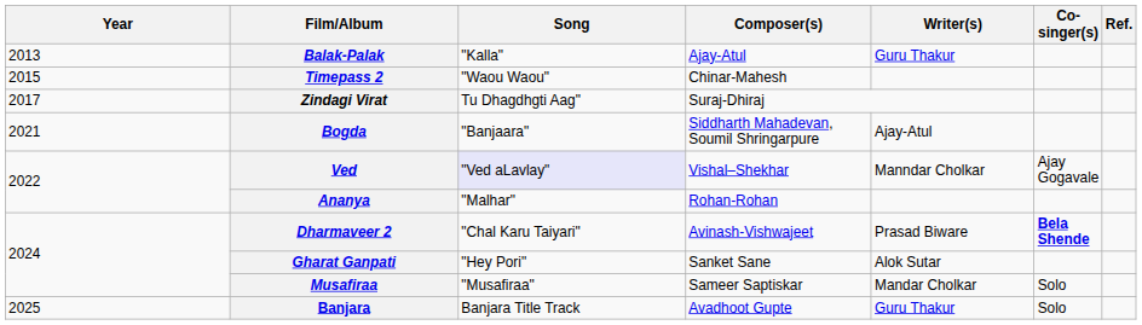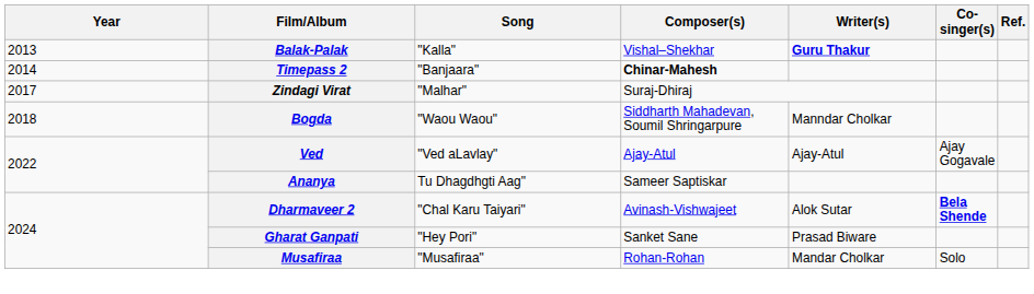Balak-Palak | Composer(s): Ajay-Atul -> Vishal–Shekhar
Balak-Palak | Writer(s): normal -> bold
Timepass 2 | Year: 2015 -> 2014
Timepass 2 | Song: "Waou Waou" -> "Banjaara"
Timepass 2 | Composer(s): normal -> bold
Zindagi Virat | Song: Tu Dhagdhgti Aag" -> "Malhar"
Bogda | Year: 2021 -> 2018
Bogda | Song: "Banjaara" -> "Waou Waou"
Bogda | Writer(s): Ajay-Atul -> Manndar Cholkar
Ved | Song: lavender background -> no background
Ved | Composer(s): Vishal–Shekhar -> Ajay-Atul
Ved | Writer(s): Manndar Cholkar -> Ajay-Atul
Ananya | Song: "Malhar" -> Tu Dhagdhgti Aag"
Ananya | Composer(s): Rohan-Rohan -> Sameer Saptiskar
Dharmaveer 2 | Writer(s): Prasad Biware -> Alok Sutar
Gharat Ganpati | Writer(s): Alok Sutar -> Prasad Biware
Musafiraa | Composer(s): Sameer Saptiskar -> Rohan-Rohan
- row: 2025 | Banjara | Banjara Title Track | Avadhoot Gupte | Guru Thakur | Solo
